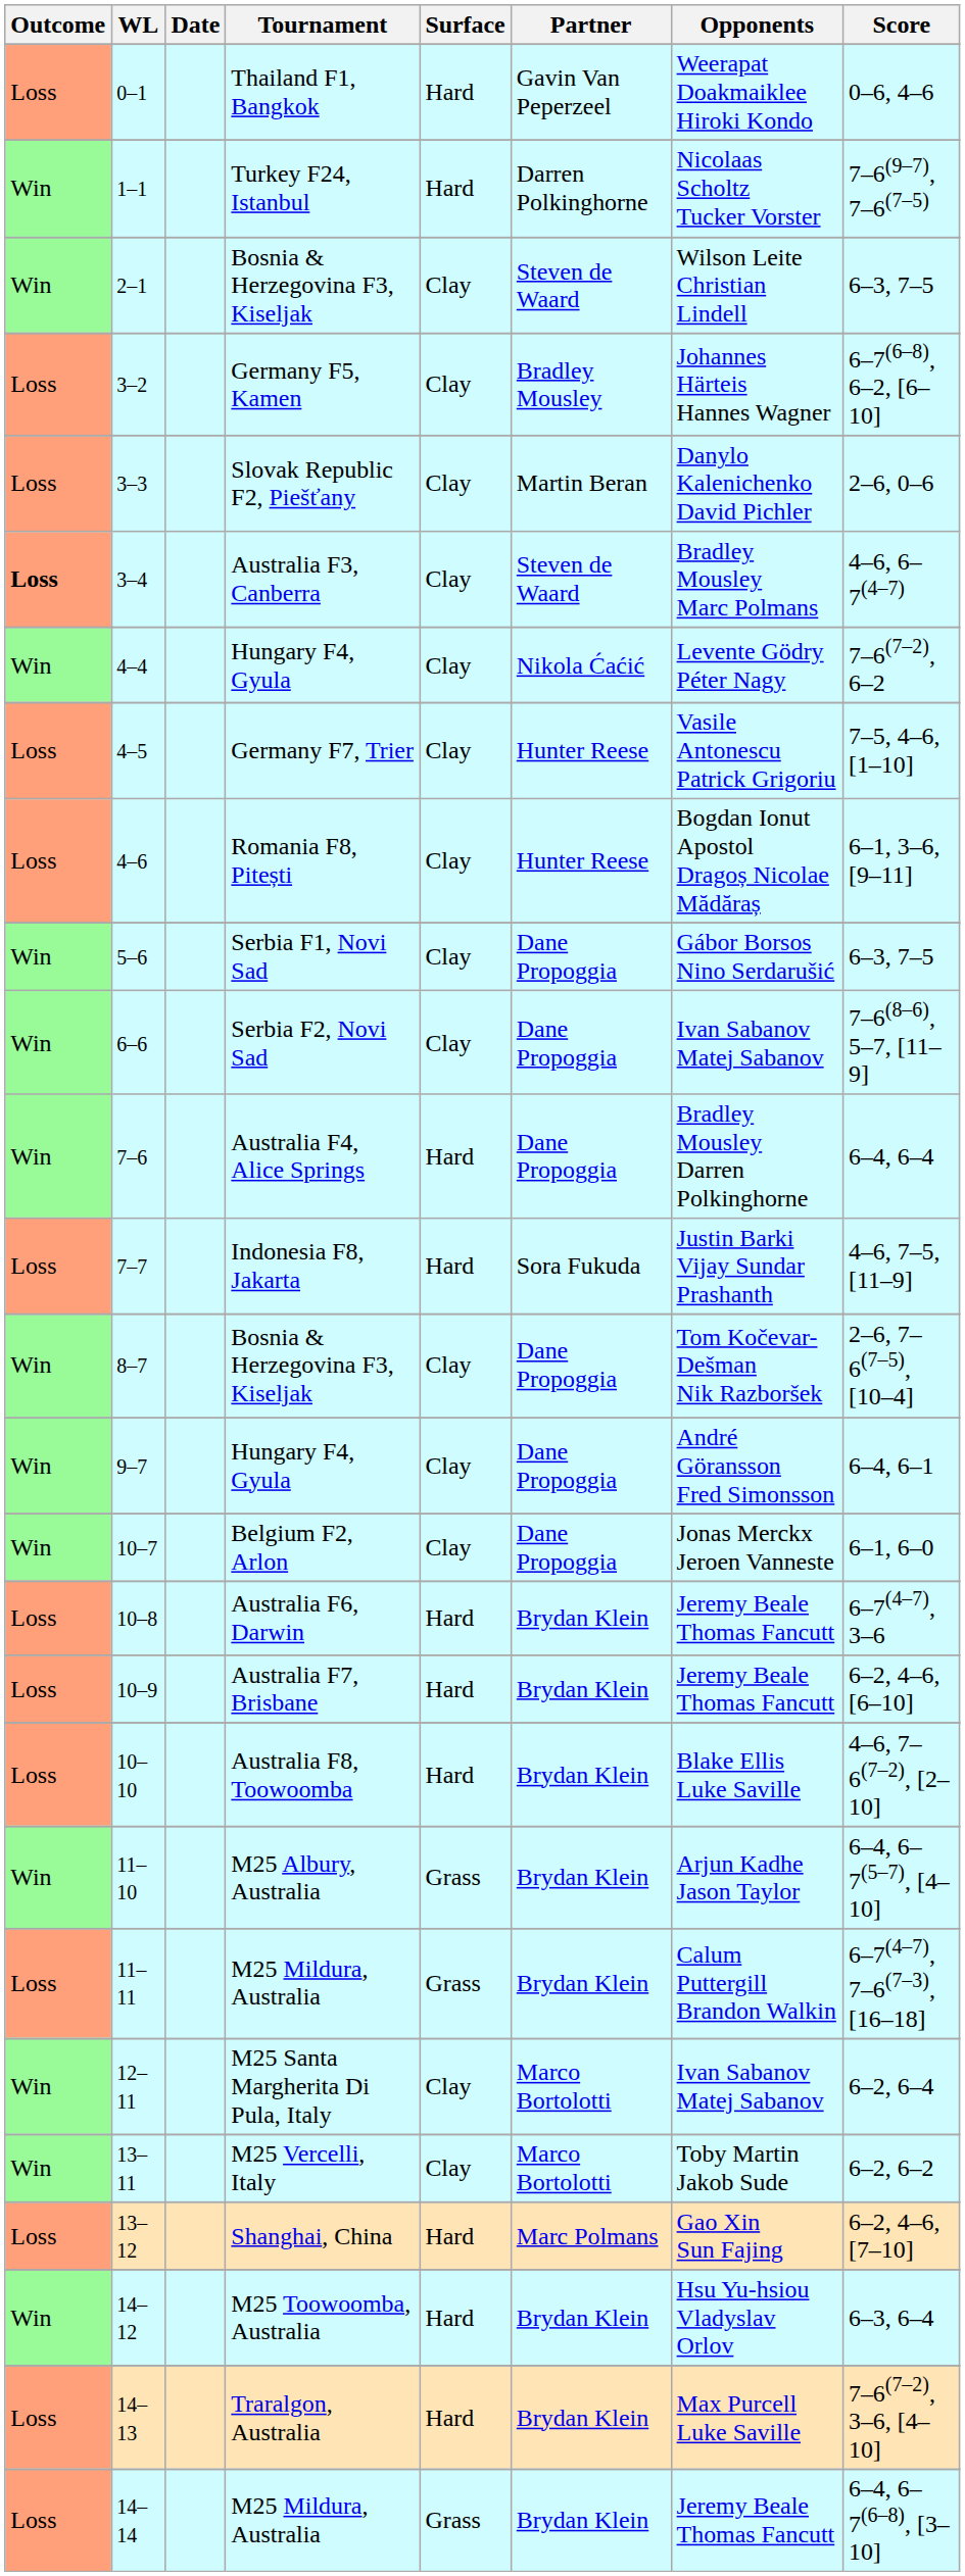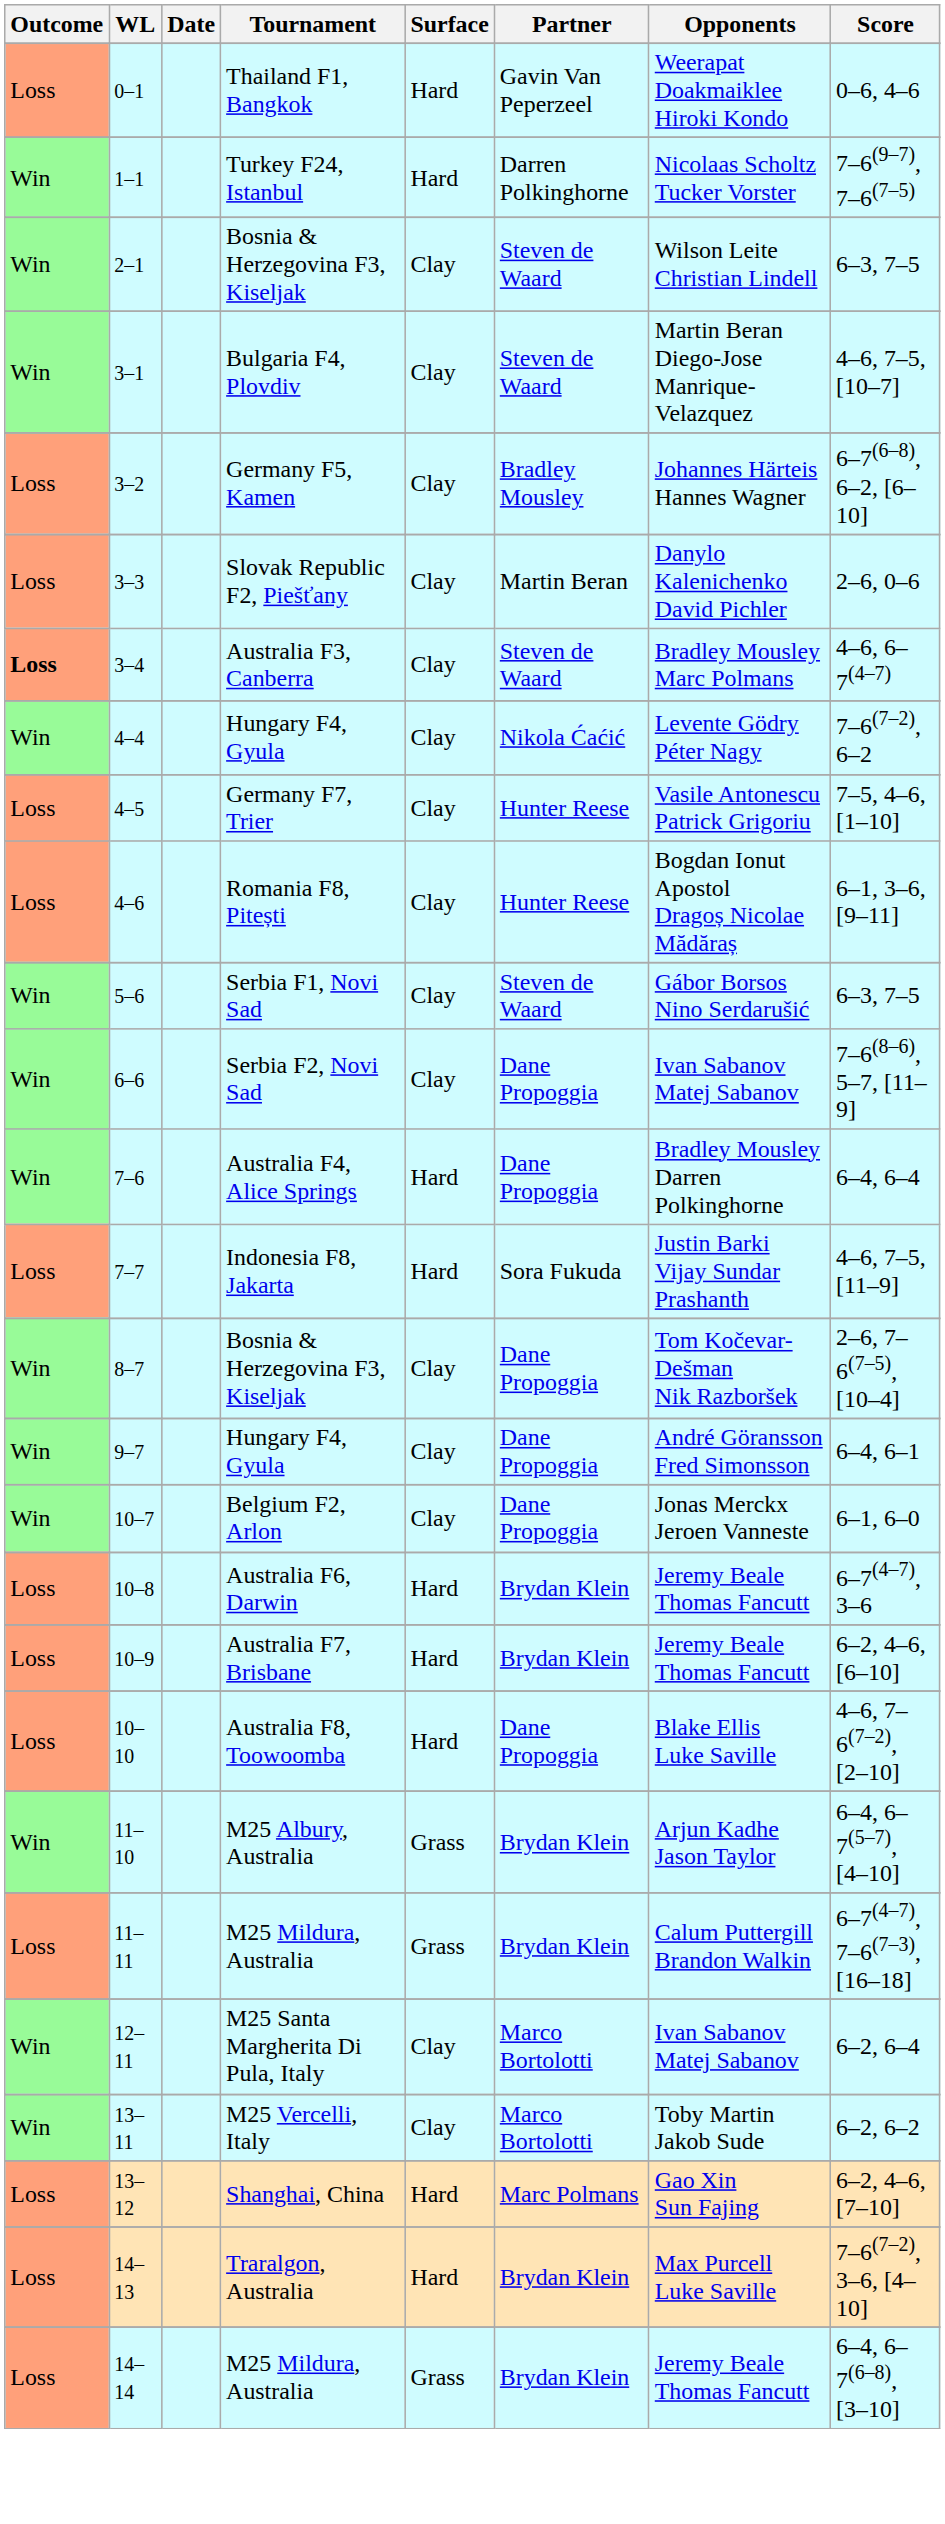+ row: Win | 3–1 | Bulgaria F4, Plovdiv | Clay | Steven de Waard | Martin Beran Diego-Jose Manrique-Velazquez | 4–6, 7–5, [10–7]
5–6 | Partner: Dane Propoggia -> Steven de Waard
10–10 | Partner: Brydan Klein -> Dane Propoggia
- row: Win | 14–12 | M25 Toowoomba, Australia | Hard | Brydan Klein | Hsu Yu-hsiou Vladyslav Orlov | 6–3, 6–4
